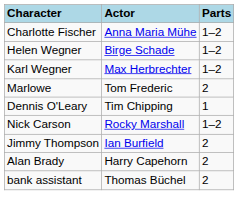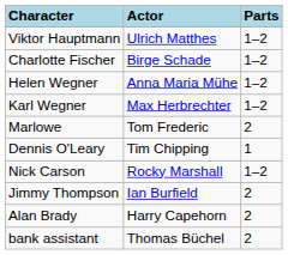+ row: Viktor Hauptmann | Ulrich Matthes | 1–2
Charlotte Fischer | Actor: Anna Maria Mühe -> Birge Schade
Helen Wegner | Actor: Birge Schade -> Anna Maria Mühe
